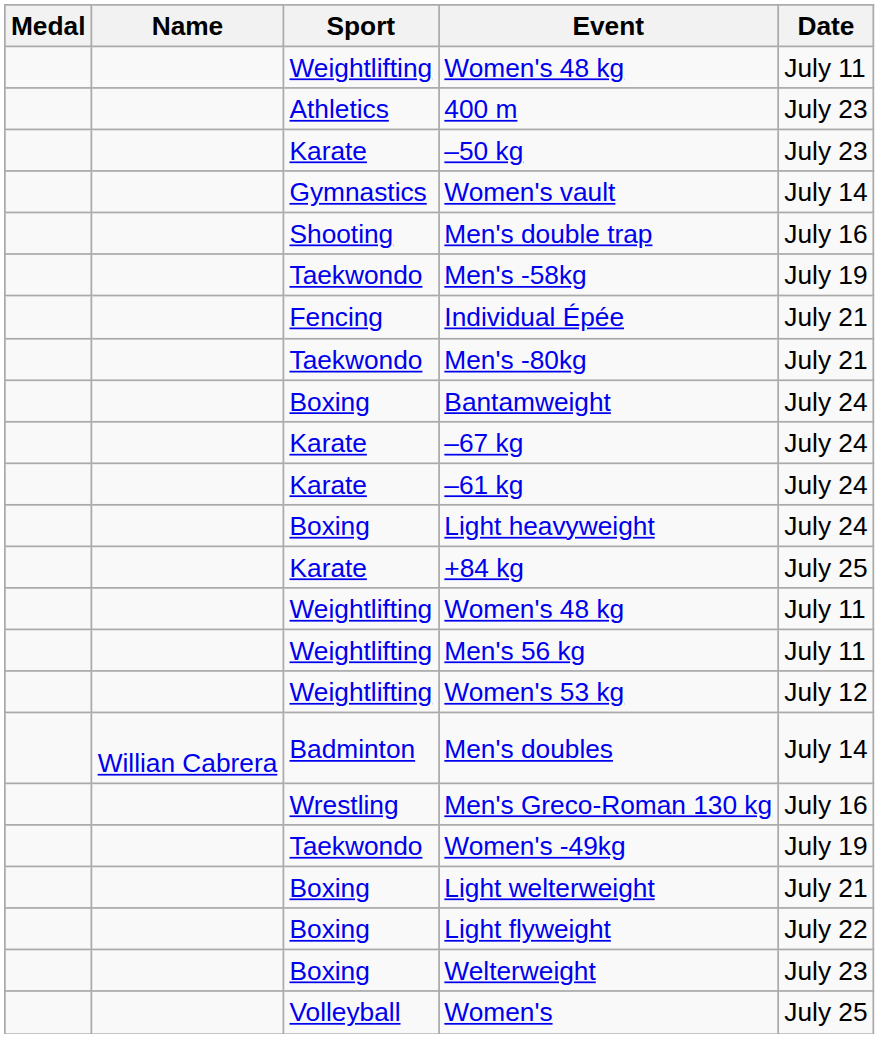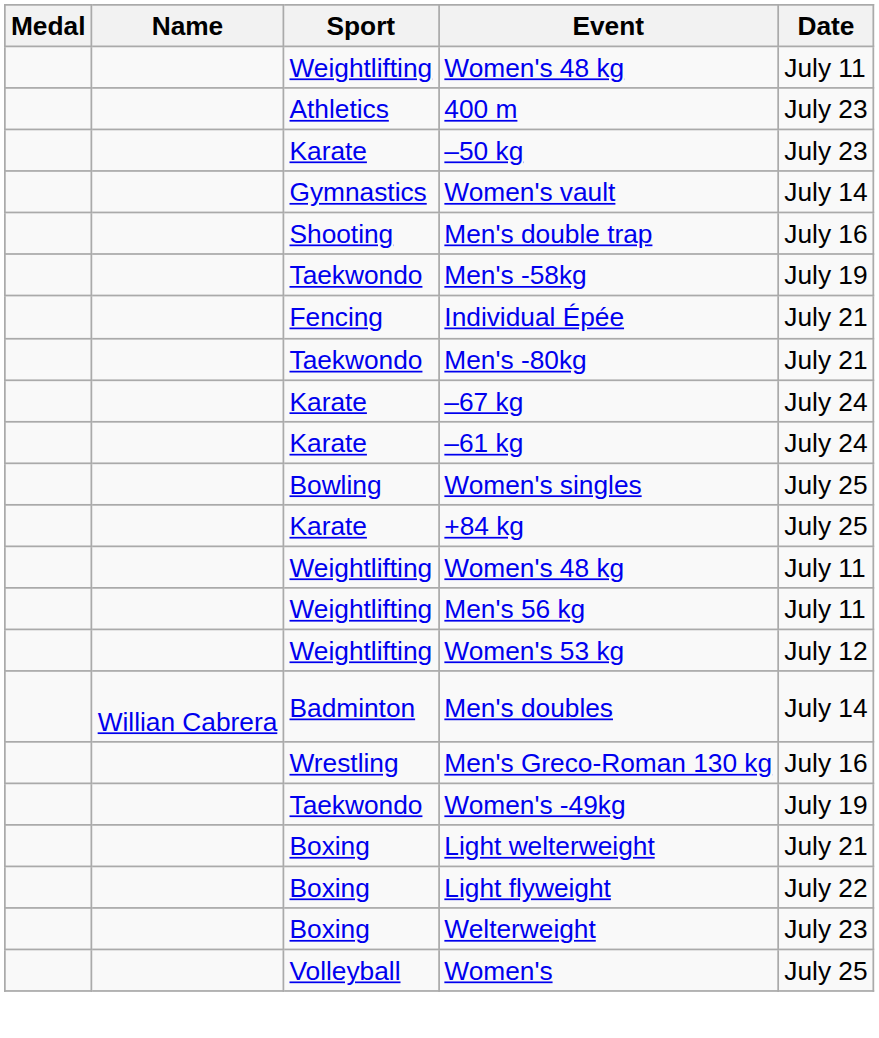- row: Boxing | Bantamweight | July 24
- row: Boxing | Light heavyweight | July 24
+ row: Bowling | Women's singles | July 25
